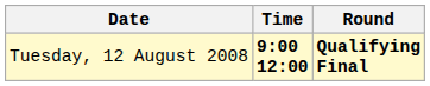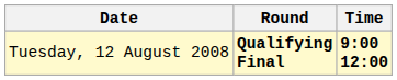columns swapped: Time <-> Round
